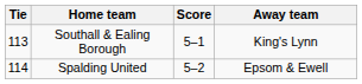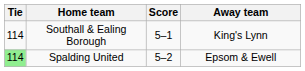Southall & Ealing Borough | Tie: 113 -> 114
Spalding United | Tie: no background -> lightgreen background
